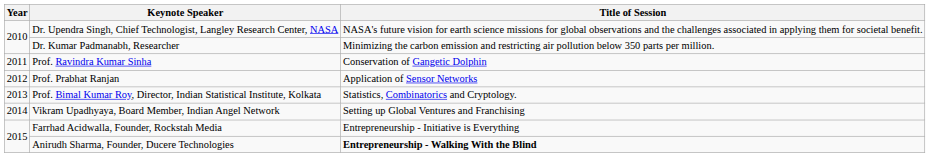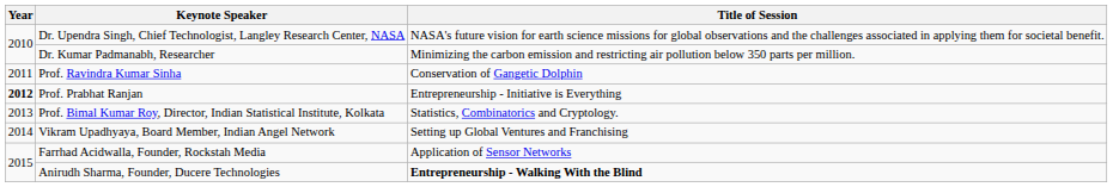Prof. Prabhat Ranjan | Year: normal -> bold
Prof. Prabhat Ranjan | Title of Session: Application of Sensor Networks -> Entrepreneurship - Initiative is Everything
Farrhad Acidwalla, Founder, Rockstah Media | Title of Session: Entrepreneurship - Initiative is Everything -> Application of Sensor Networks
